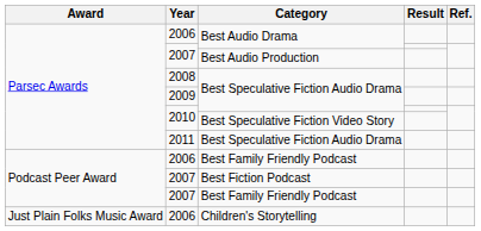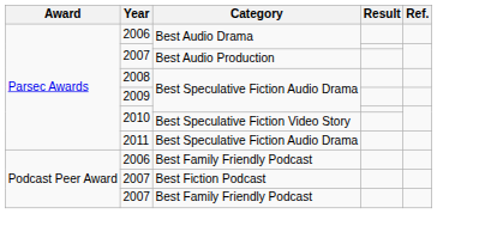- row: Just Plain Folks Music Award | 2006 | Children's Storytelling
